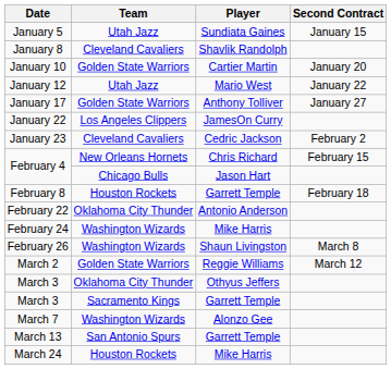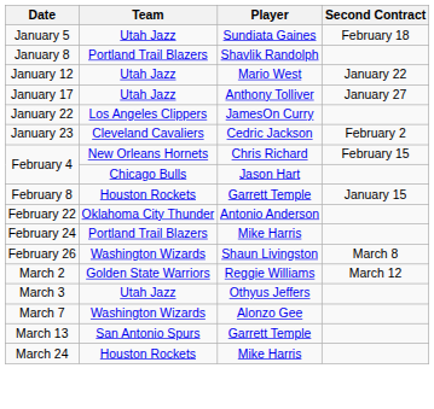January 5 | Second Contract: January 15 -> February 18
January 8 | Team: Cleveland Cavaliers -> Portland Trail Blazers
- row: January 10 | Golden State Warriors | Cartier Martin | January 20
January 17 | Team: Golden State Warriors -> Utah Jazz
February 8 | Second Contract: February 18 -> January 15
February 24 | Team: Washington Wizards -> Portland Trail Blazers
March 3 / Othyus Jeffers | Team: Oklahoma City Thunder -> Utah Jazz
- row: March 3 | Sacramento Kings | Garrett Temple
